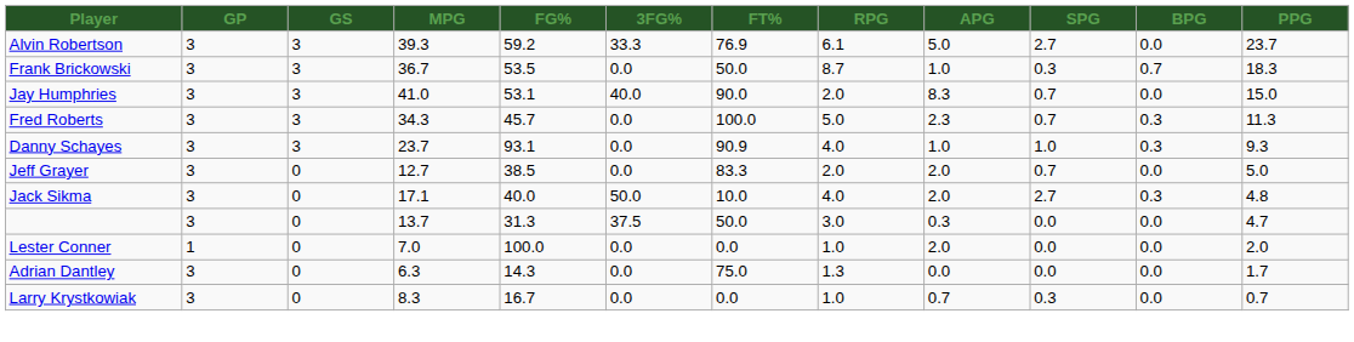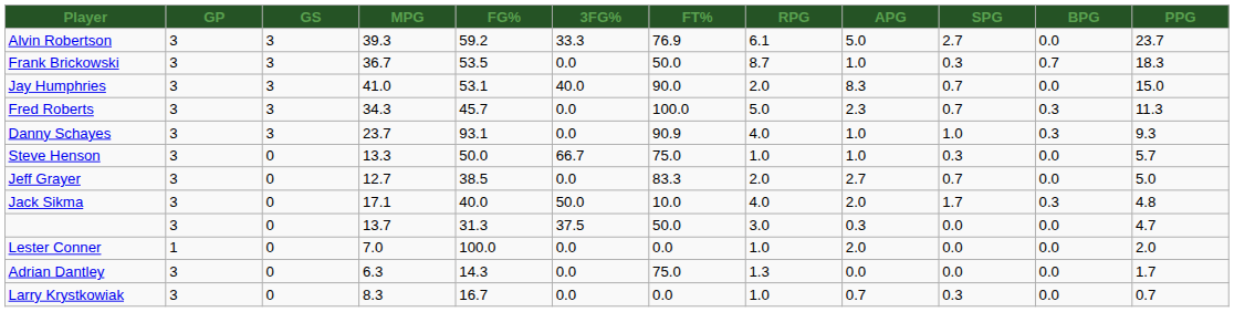+ row: Steve Henson | 3 | 0 | 13.3 | 50.0 | 66.7 | 75.0 | 1.0 | 1.0 | 0.3 | 0.0 | 5.7
Jeff Grayer | APG: 2.0 -> 2.7
Jack Sikma | SPG: 2.7 -> 1.7
